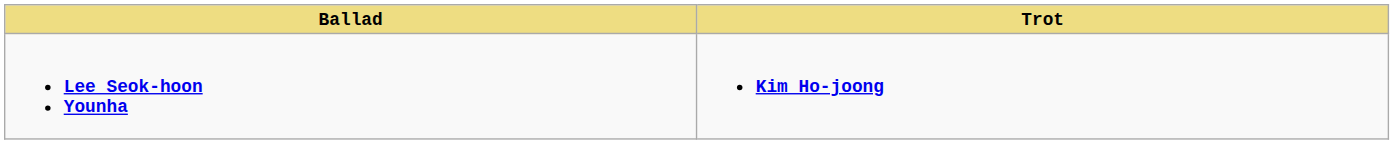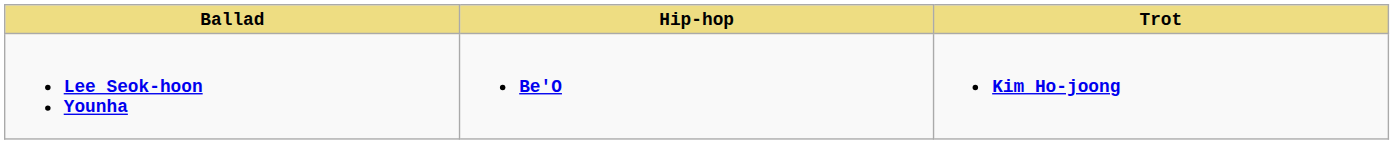+ column: Hip-hop | Be'O
